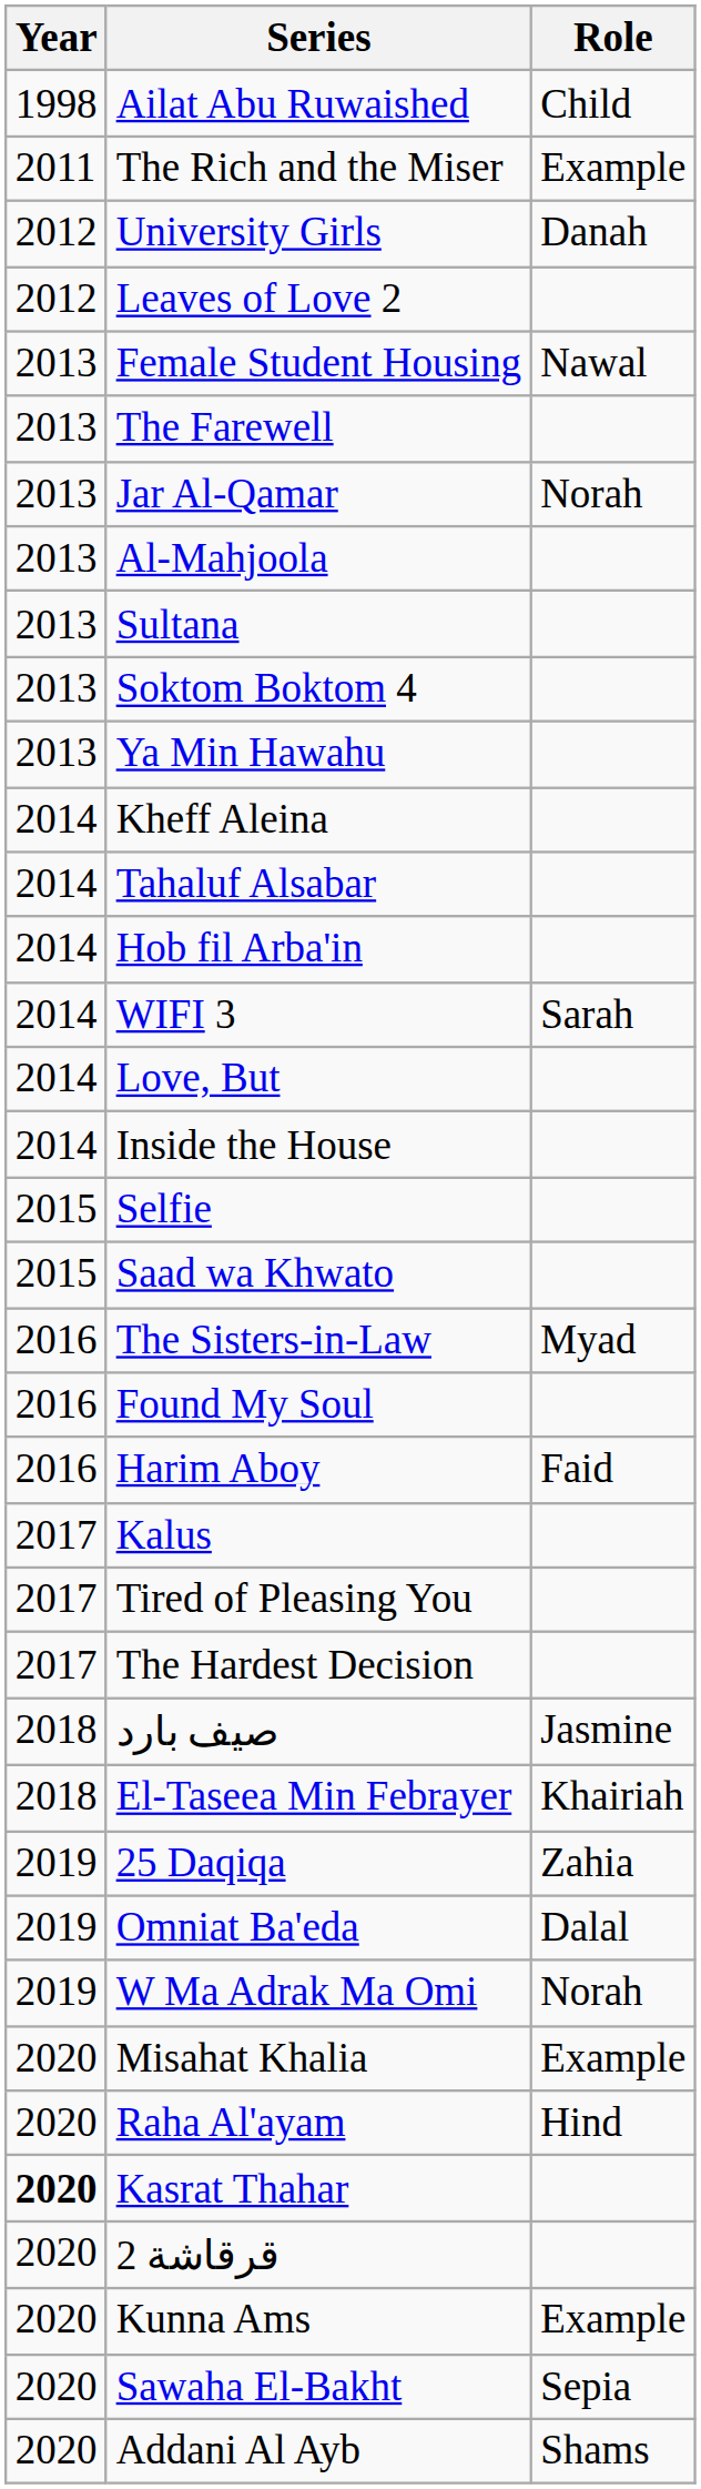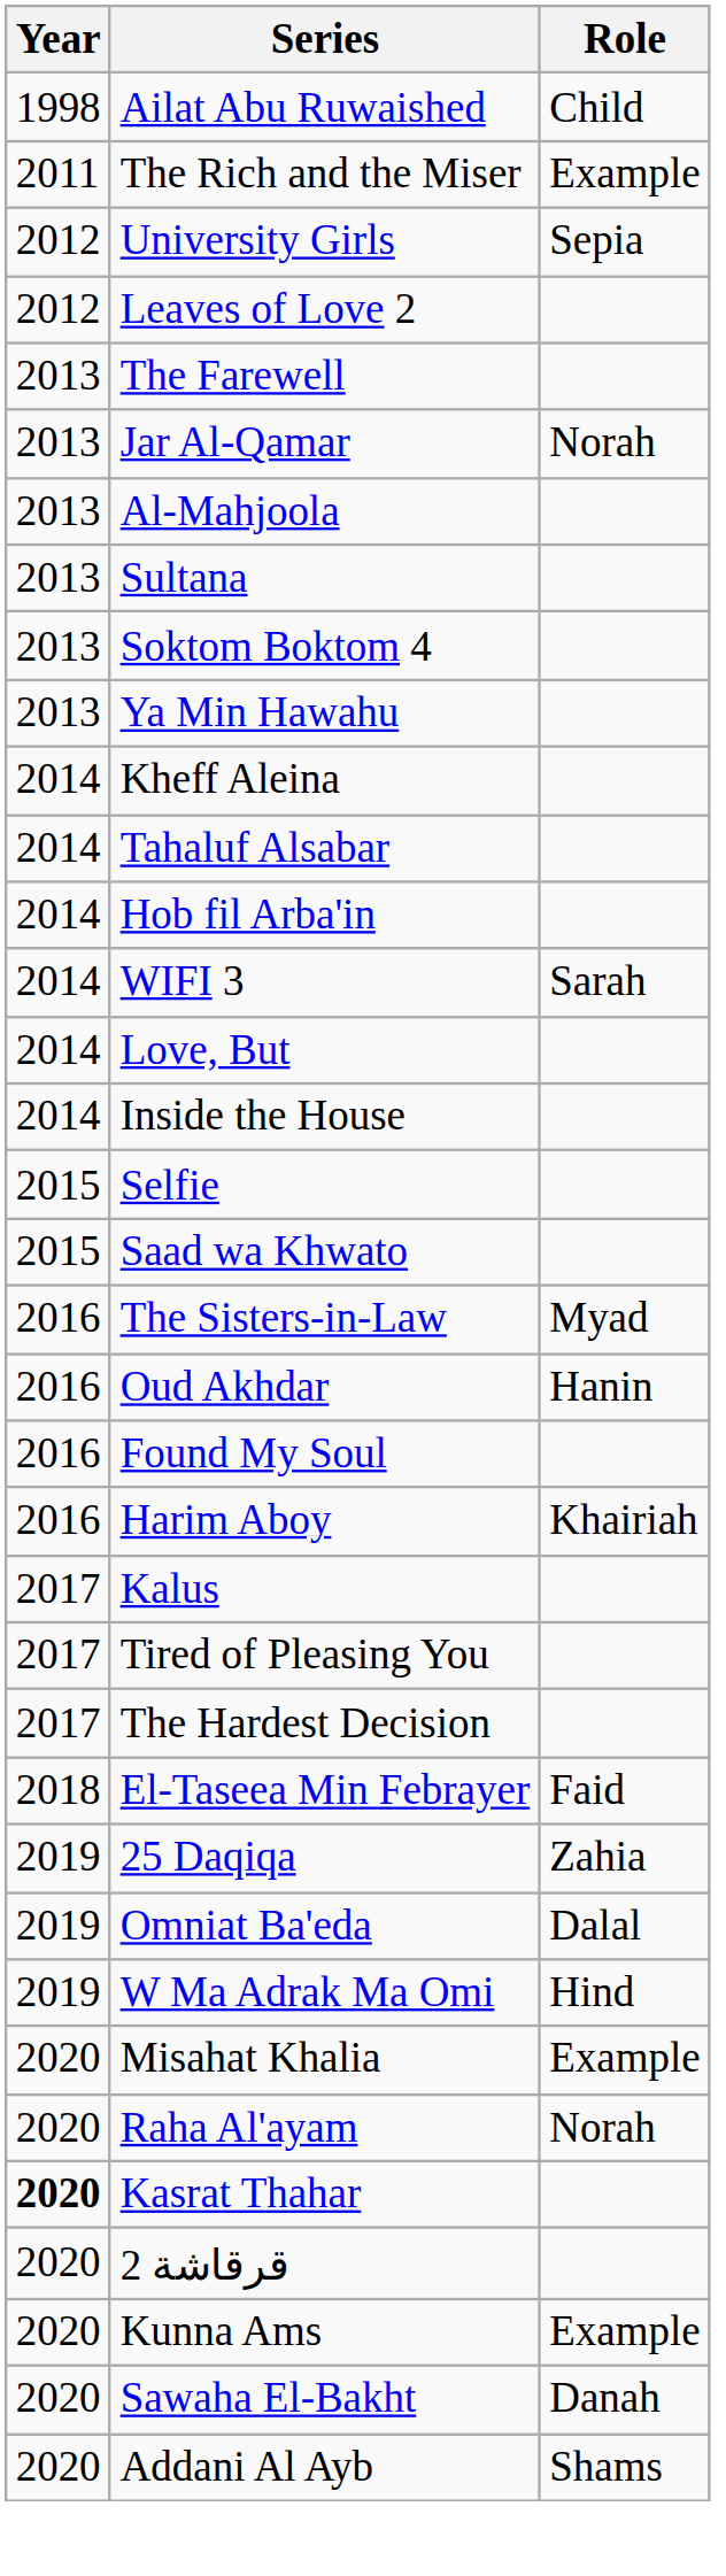University Girls | Role: Danah -> Sepia
- row: 2013 | Female Student Housing | Nawal
+ row: 2016 | Oud Akhdar | Hanin
Harim Aboy | Role: Faid -> Khairiah
- row: 2018 | صيف بارد | Jasmine
El-Taseea Min Febrayer | Role: Khairiah -> Faid
W Ma Adrak Ma Omi | Role: Norah -> Hind
Raha Al'ayam | Role: Hind -> Norah
Sawaha El-Bakht | Role: Sepia -> Danah
